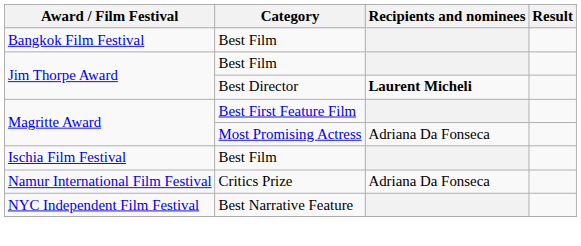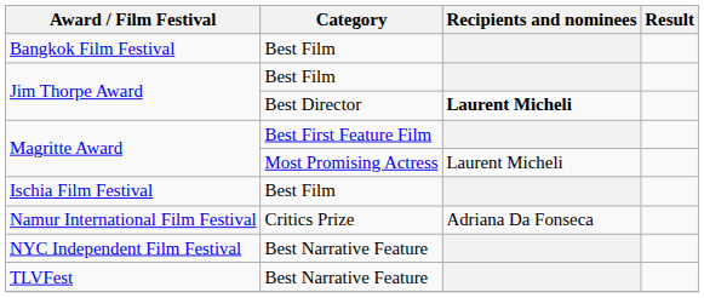Magritte Award / Most Promising Actress | Recipients and nominees: Adriana Da Fonseca -> Laurent Micheli
+ row: TLVFest | Best Narrative Feature
